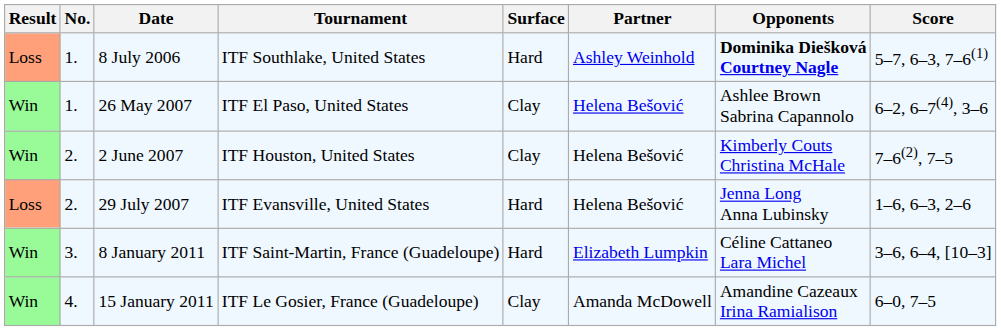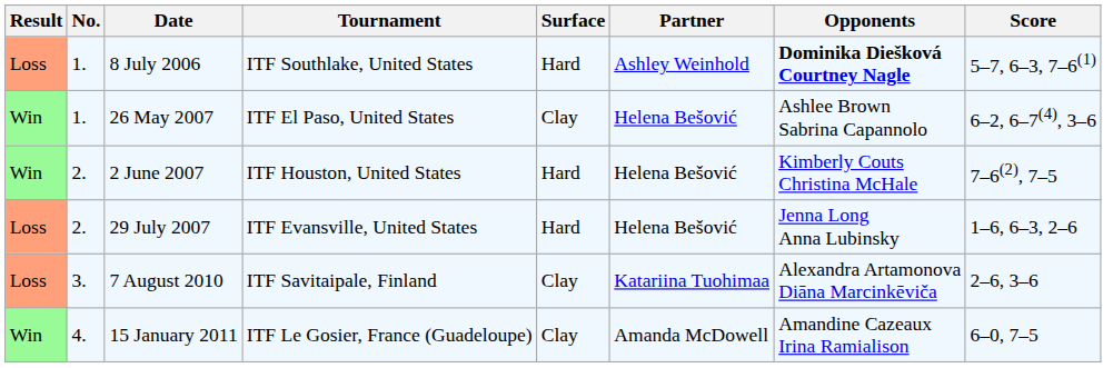2 June 2007 | Surface: Clay -> Hard
+ row: Loss | 3. | 7 August 2010 | ITF Savitaipale, Finland | Clay | Katariina Tuohimaa | Alexandra Artamonova Diāna Marcinkēviča | 2–6, 3–6
- row: Win | 3. | 8 January 2011 | ITF Saint-Martin, France (Guadeloupe) | Hard | Elizabeth Lumpkin | Céline Cattaneo Lara Michel | 3–6, 6–4, [10–3]
